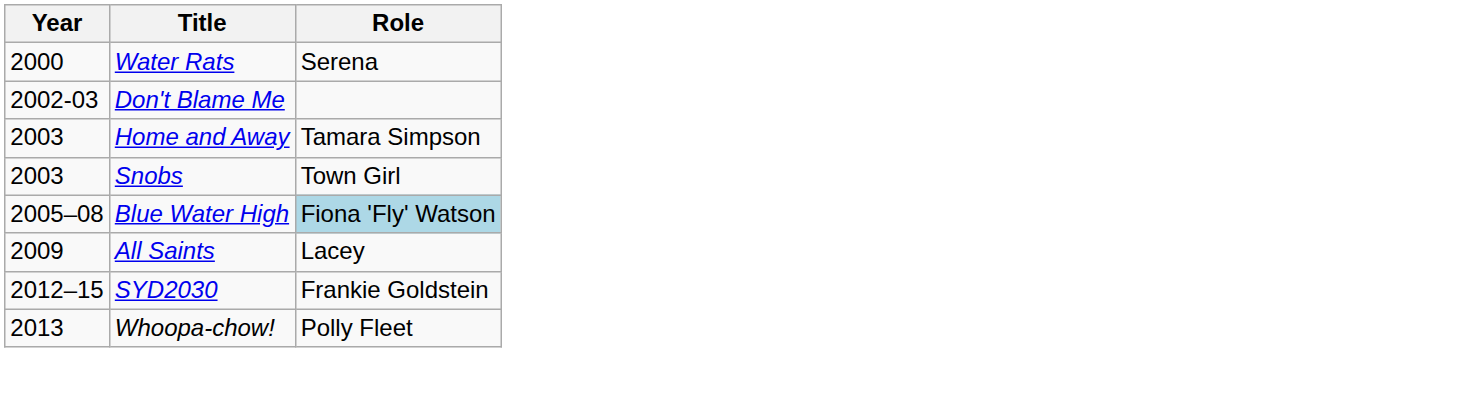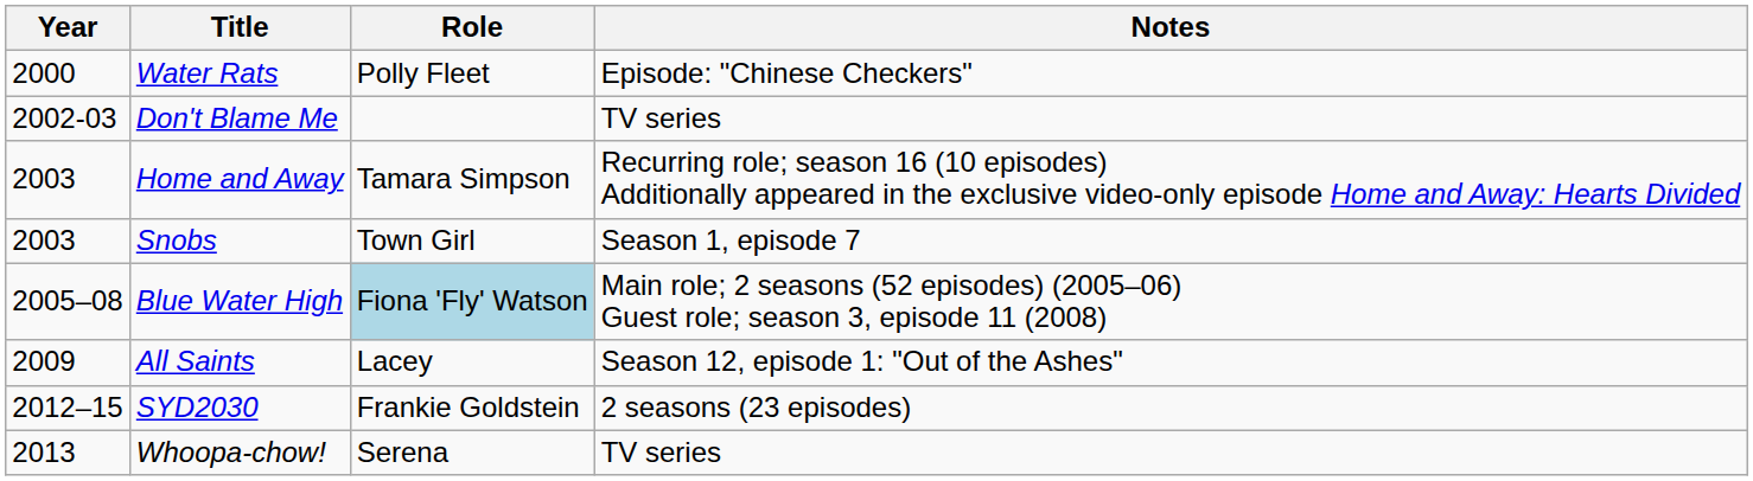+ column: Notes | Episode: "Chinese Checkers" | TV series | Recurring role; season 16 (10 episodes) Additionally appeared in the exclusive video-only episode Home and Away: Hearts Divided | Season 1, episode 7 | Main role; 2 seasons (52 episodes) (2005–06) Guest role; season 3, episode 11 (2008) | Season 12, episode 1: "Out of the Ashes" | 2 seasons (23 episodes) | TV series
Water Rats | Role: Serena -> Polly Fleet
Whoopa-chow! | Role: Polly Fleet -> Serena
